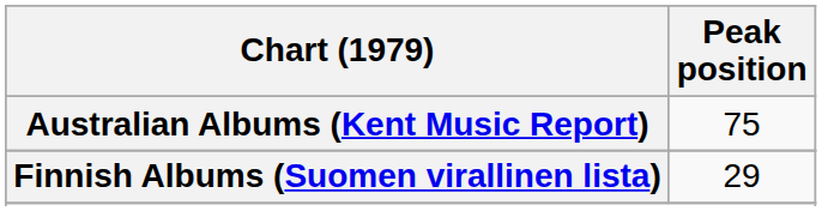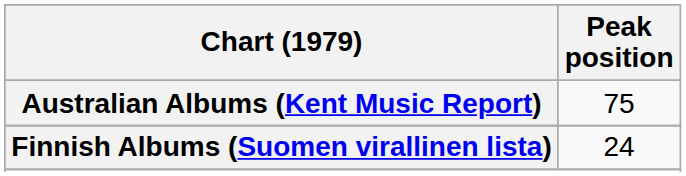Finnish Albums (Suomen virallinen lista) | Peak position: 29 -> 24
